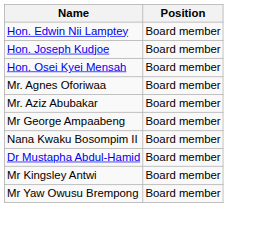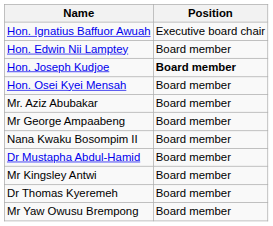+ row: Hon. Ignatius Baffuor Awuah | Executive board chair
Hon. Joseph Kudjoe | Position: normal -> bold
- row: Mr. Agnes Oforiwaa | Board member
+ row: Dr Thomas Kyeremeh | Board member
